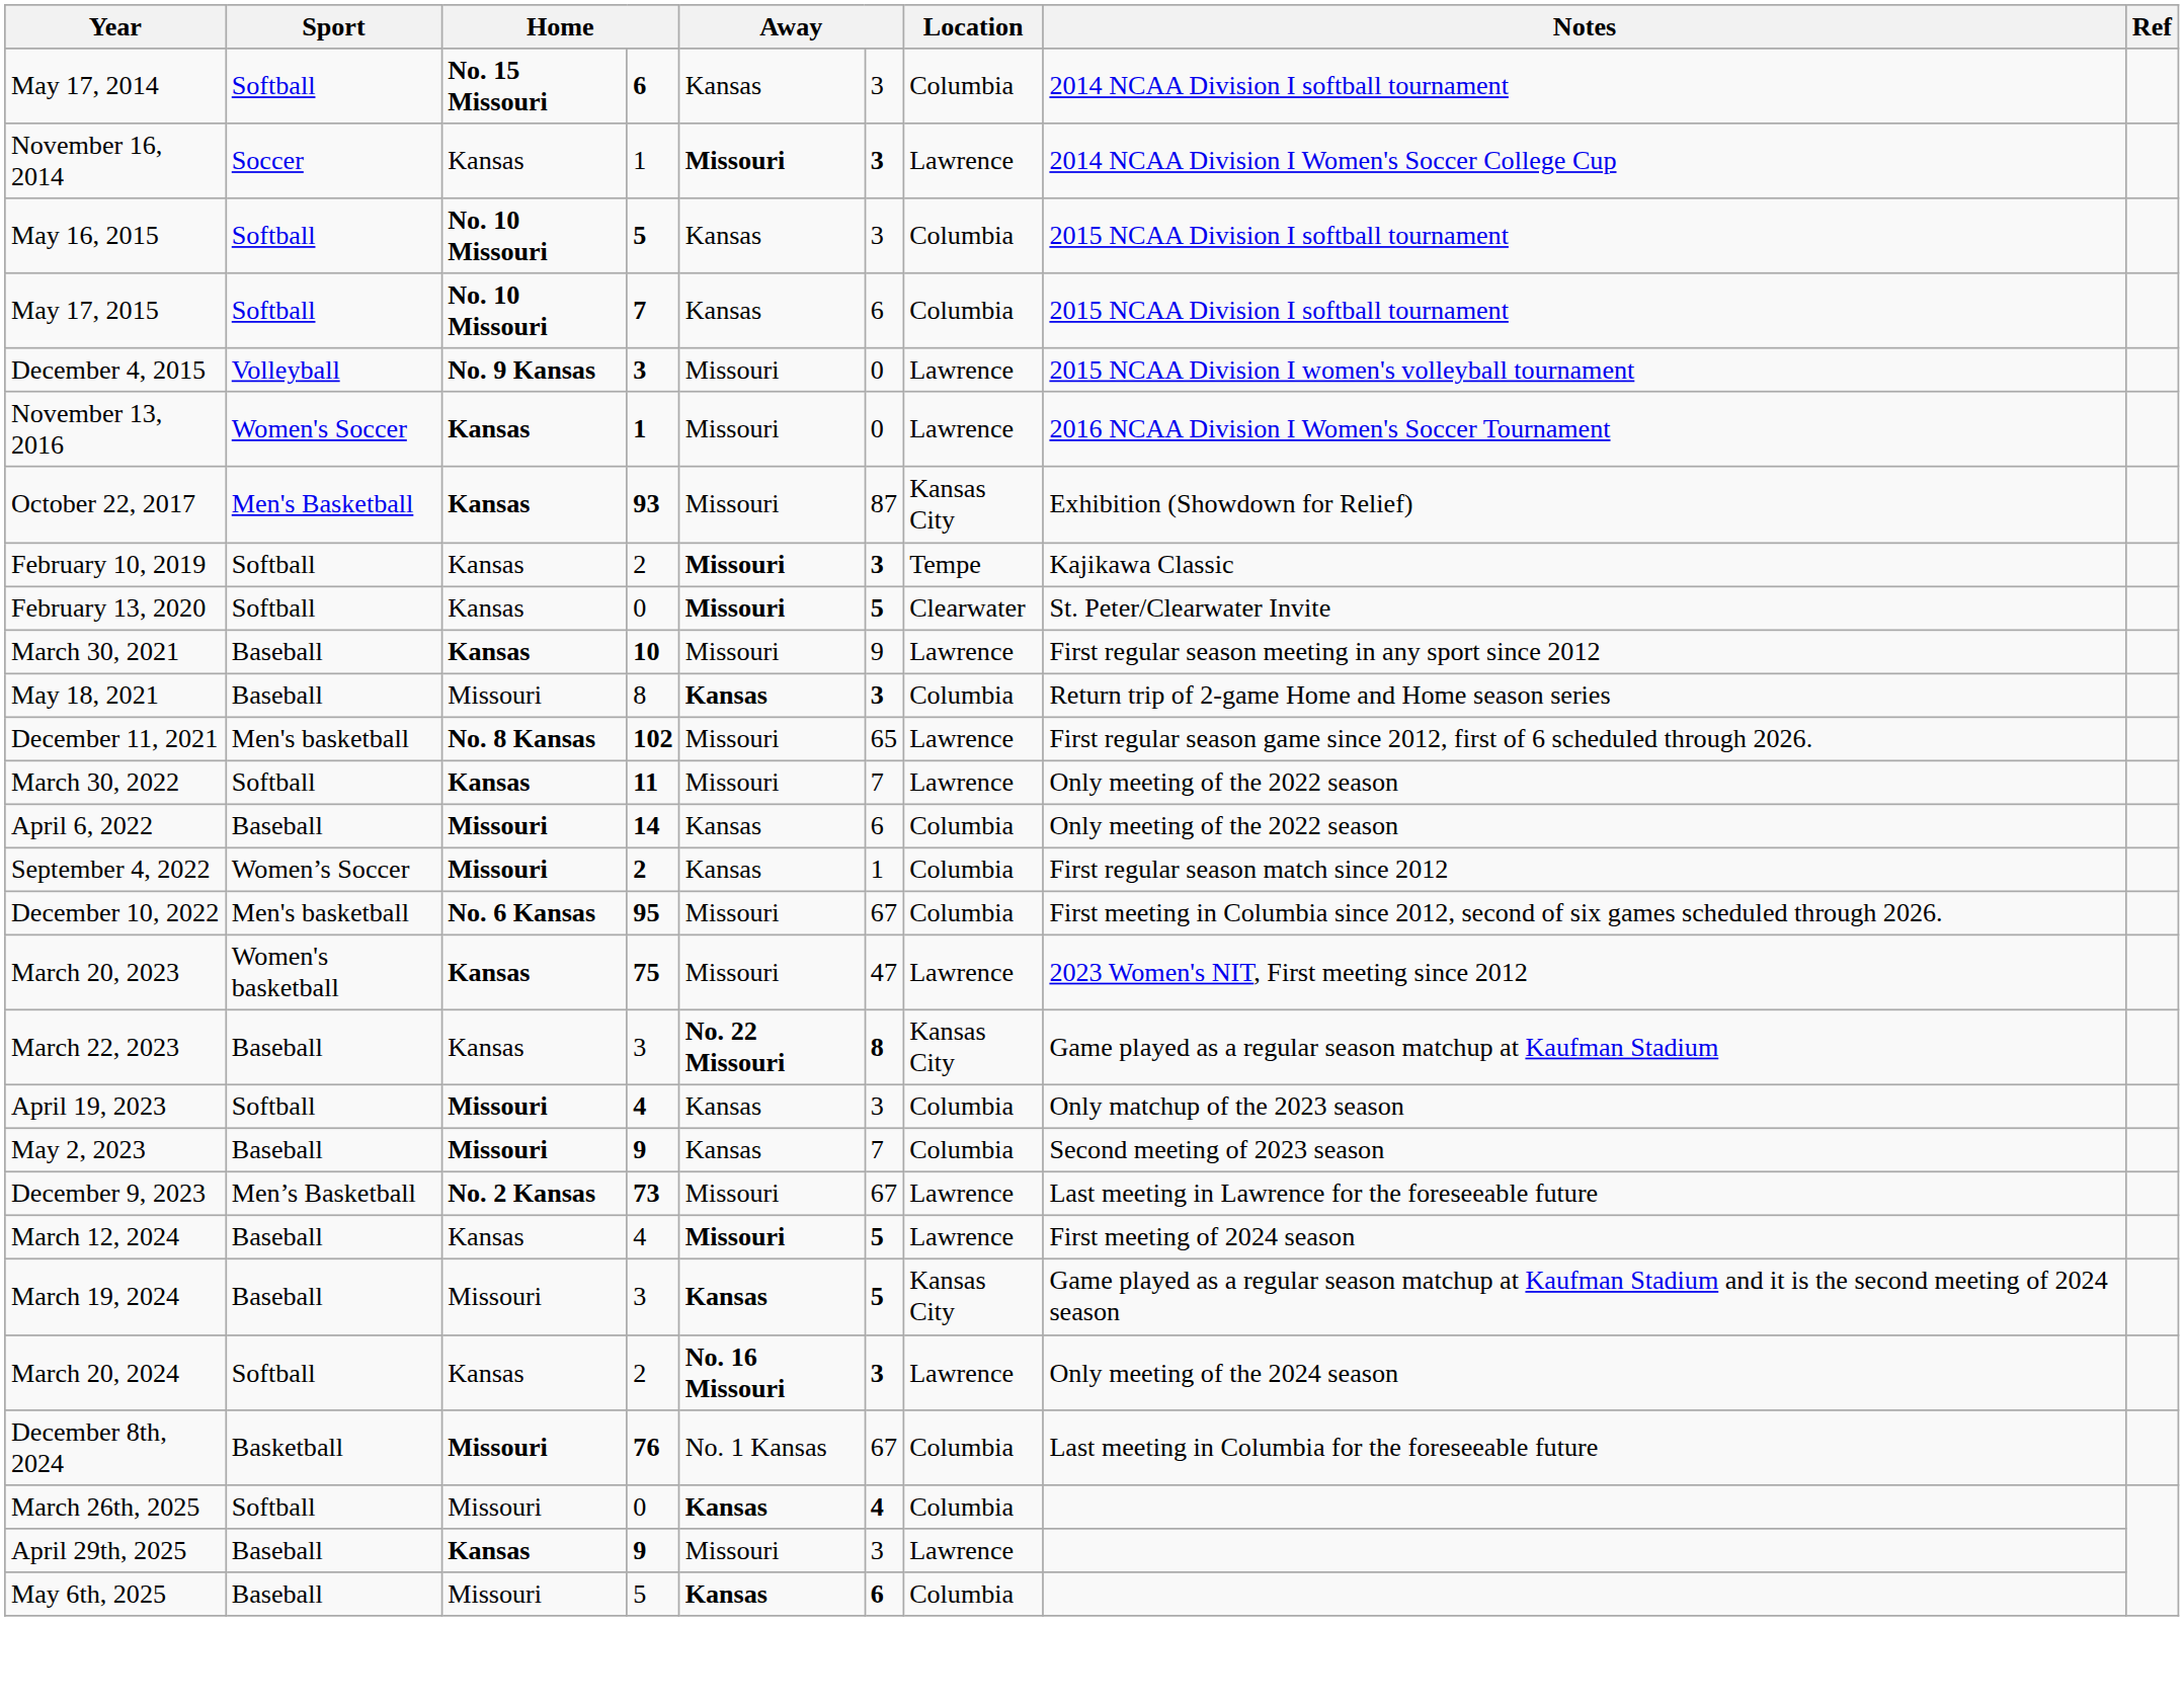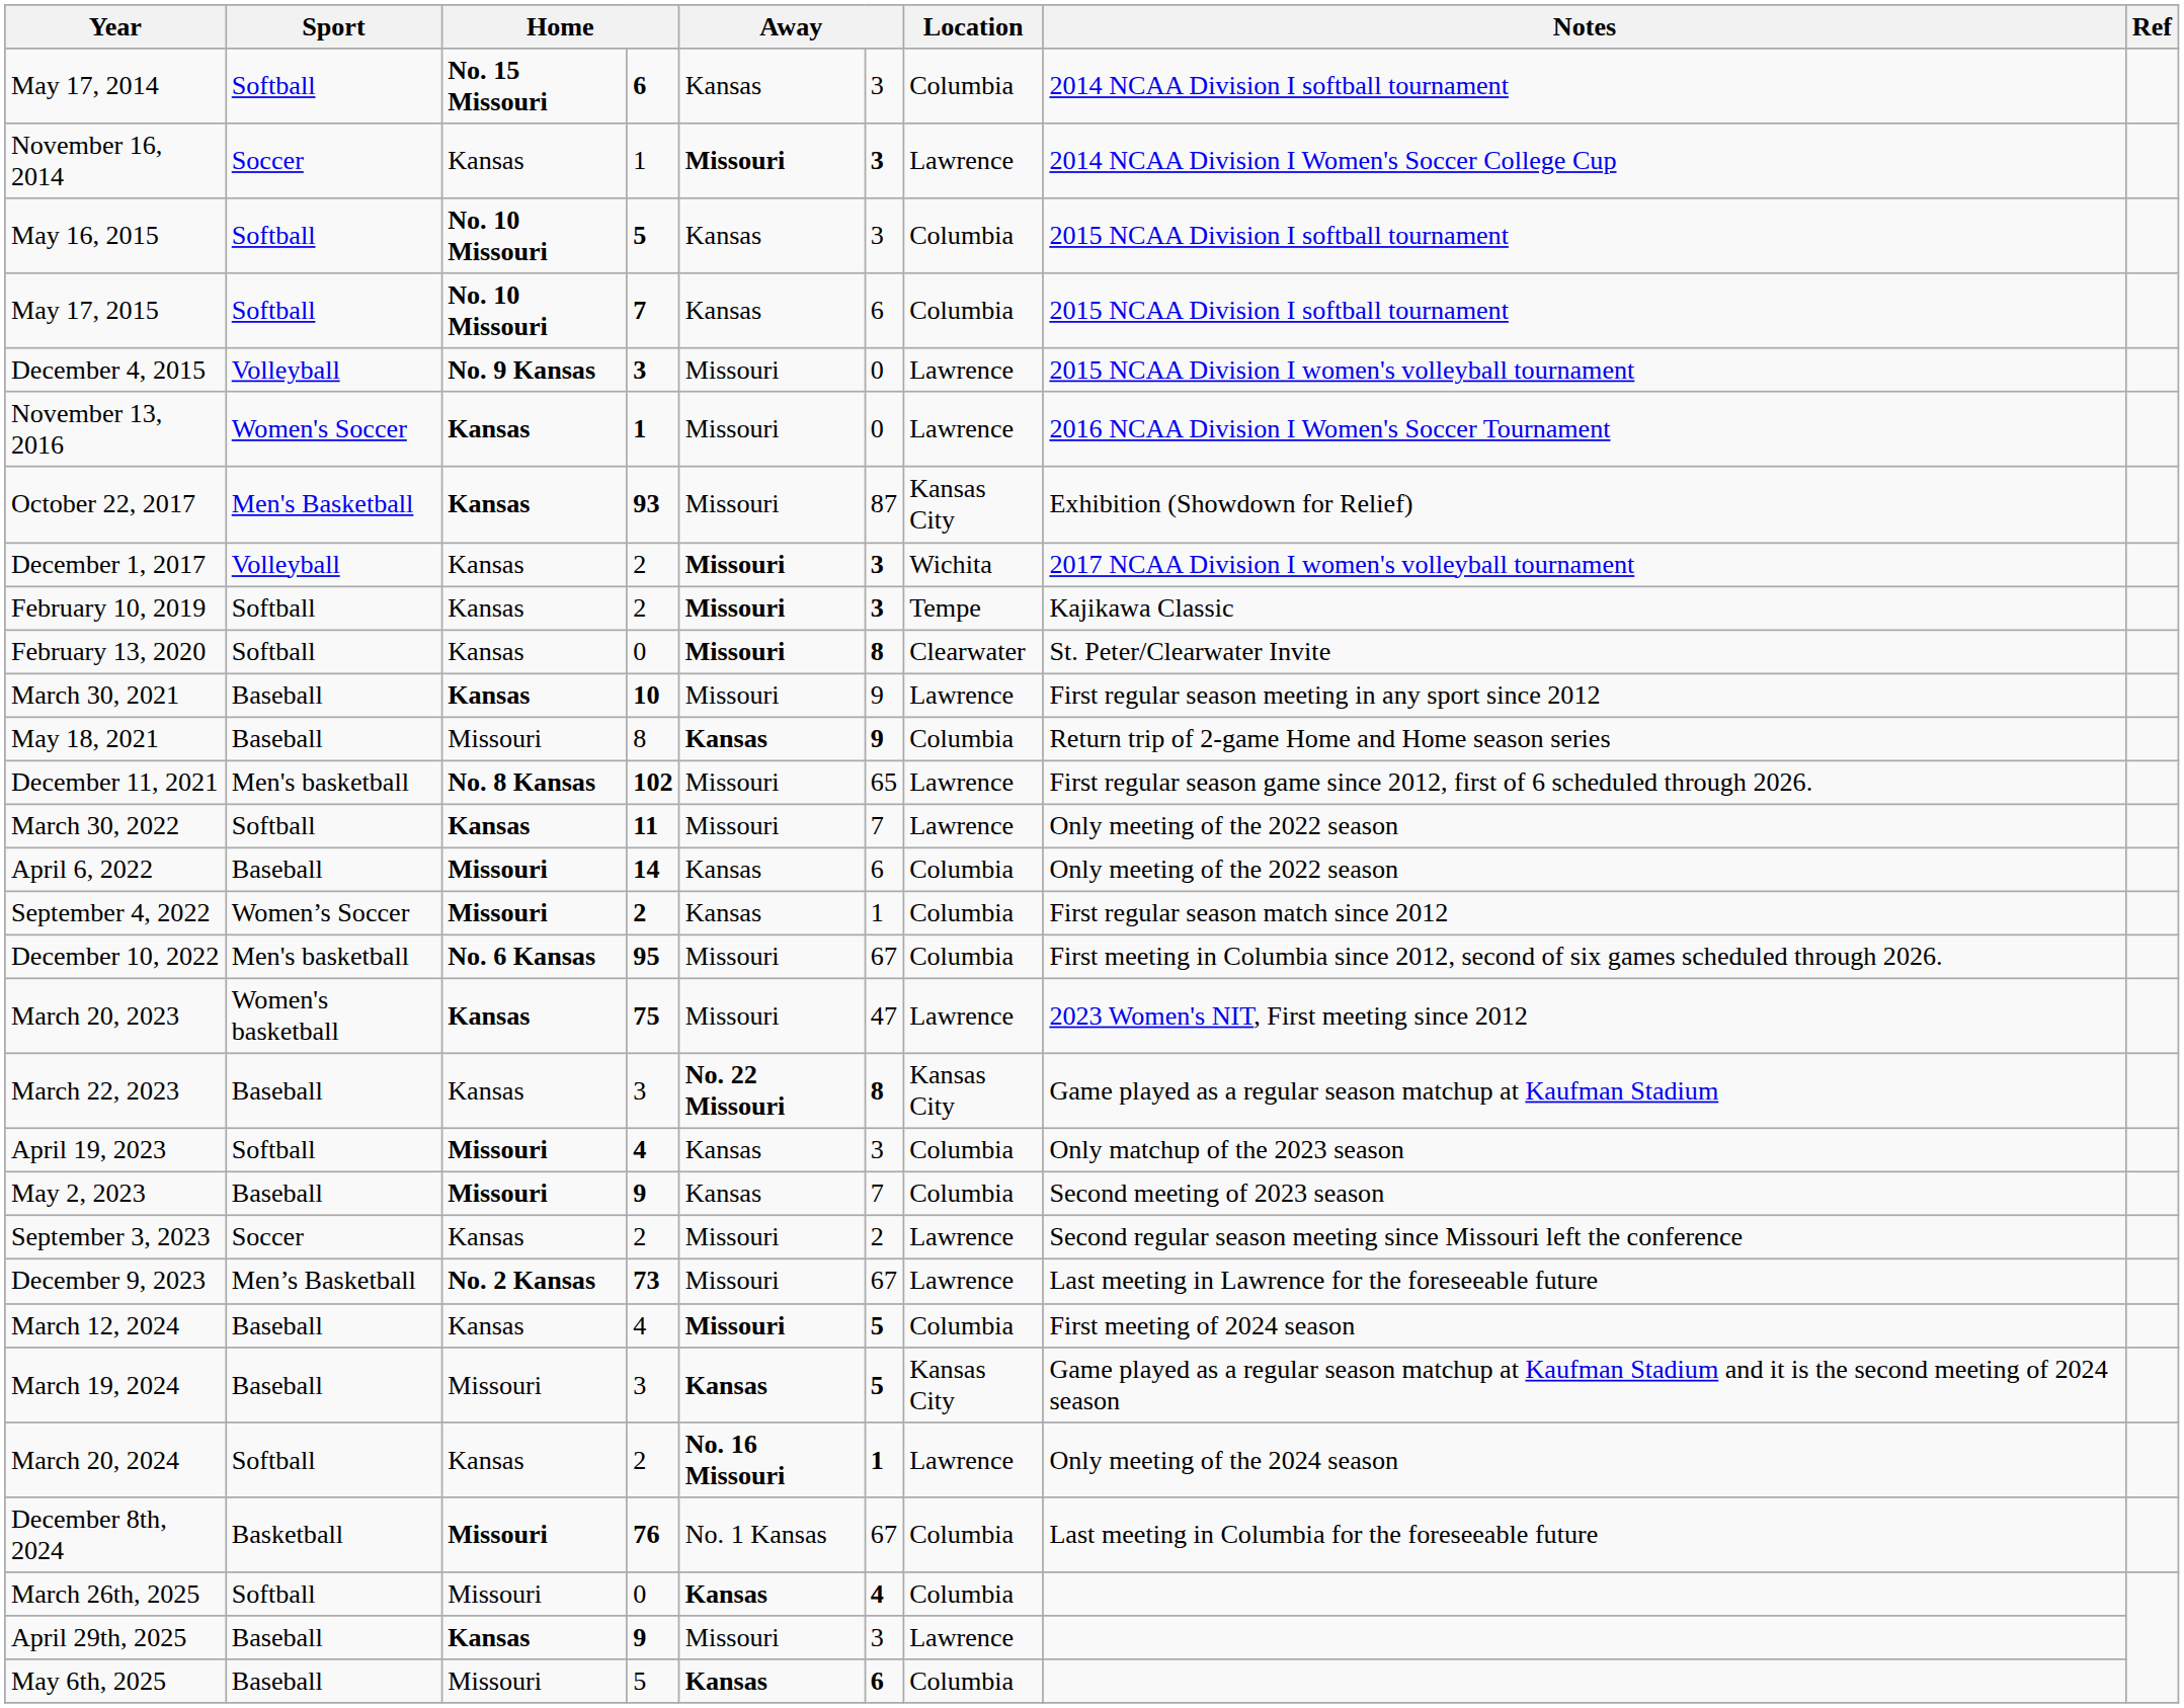+ row: December 1, 2017 | Volleyball | Kansas | 2 | Missouri | 3 | Wichita | 2017 NCAA Division I women's volleyball tournament
February 13, 2020 | column 6: 5 -> 8
May 18, 2021 | column 6: 3 -> 9
+ row: September 3, 2023 | Soccer | Kansas | 2 | Missouri | 2 | Lawrence | Second regular season meeting since Missouri left the conference
March 12, 2024 | Location: Lawrence -> Columbia
March 20, 2024 | column 6: 3 -> 1
